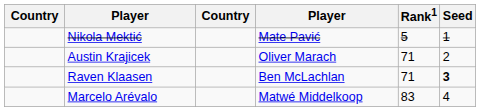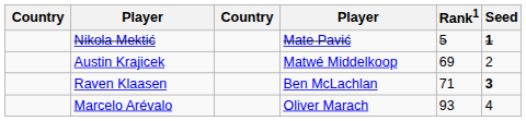Nikola Mektić | Seed: normal -> bold
Austin Krajicek | column 4: Oliver Marach -> Matwé Middelkoop
Austin Krajicek | Rank1: 71 -> 69
Marcelo Arévalo | column 4: Matwé Middelkoop -> Oliver Marach
Marcelo Arévalo | Rank1: 83 -> 93
